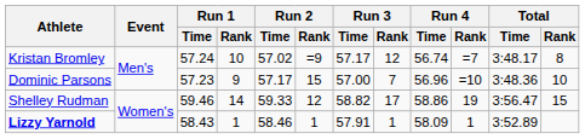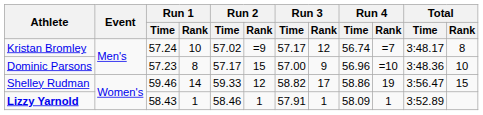Dominic Parsons | Run 1 / Rank: 9 -> 8
Dominic Parsons | Run 3 / Rank: 7 -> 9
